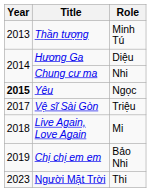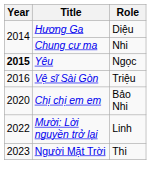- row: 2013 | Thần tượng | Minh Tú
Vệ sĩ Sài Gòn | Year: 2017 -> 2016
- row: 2018 | Live Again, Love Again | Mi
Chị chị em em | Year: 2019 -> 2020
+ row: 2022 | Mười: Lời nguyền trở lại | Linh
